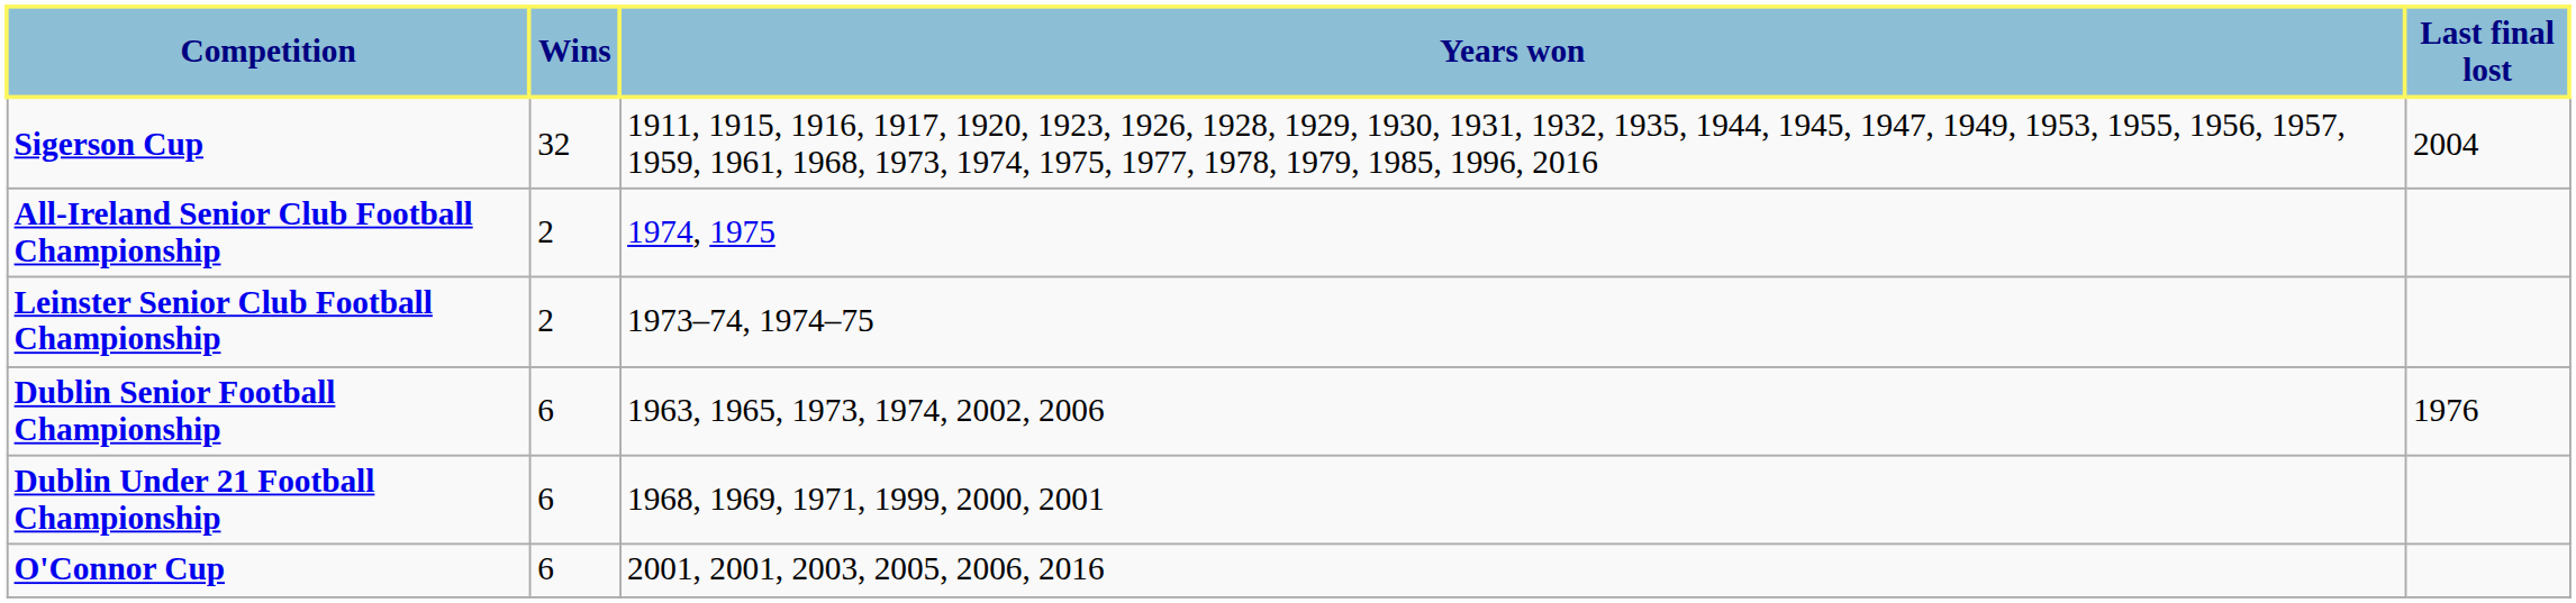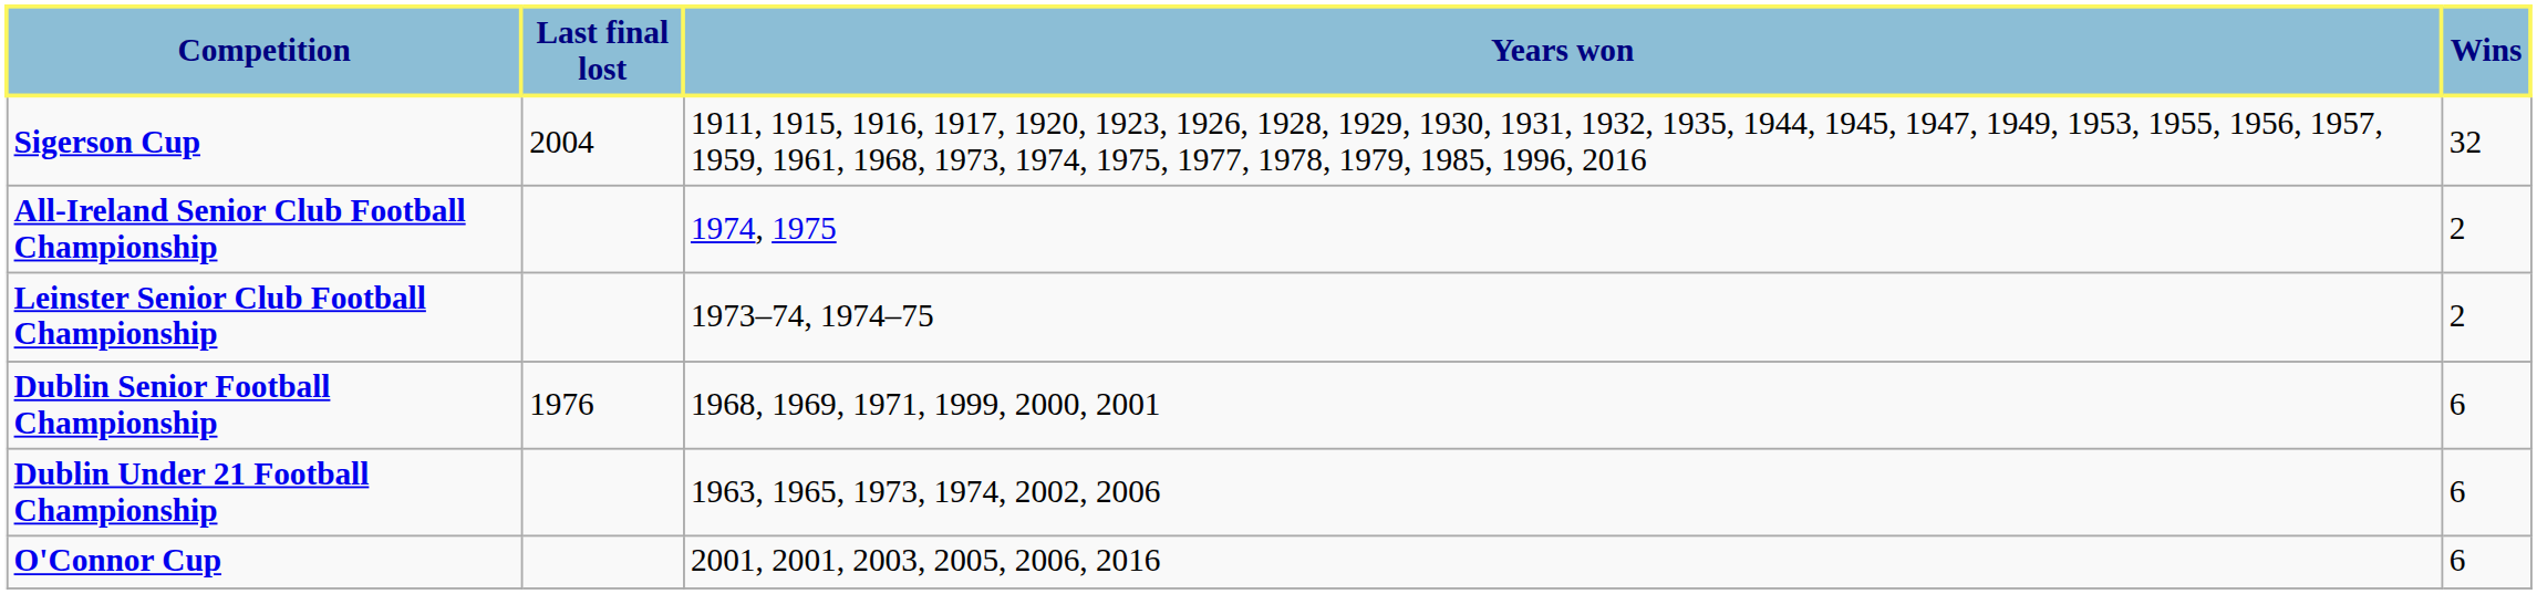columns swapped: Wins <-> Last final lost
Dublin Senior Football Championship | Years won: 1963, 1965, 1973, 1974, 2002, 2006 -> 1968, 1969, 1971, 1999, 2000, 2001
Dublin Under 21 Football Championship | Years won: 1968, 1969, 1971, 1999, 2000, 2001 -> 1963, 1965, 1973, 1974, 2002, 2006
